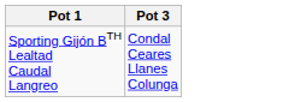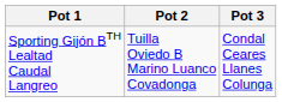+ column: Pot 2 | Tuilla Oviedo B Marino Luanco Covadonga
